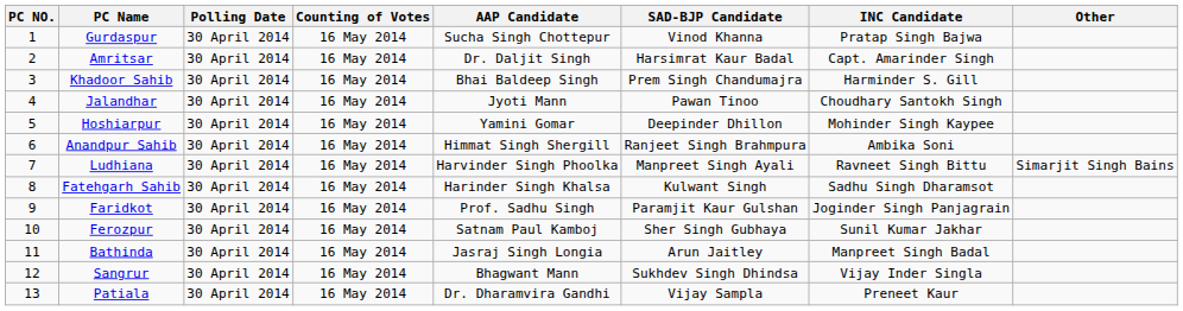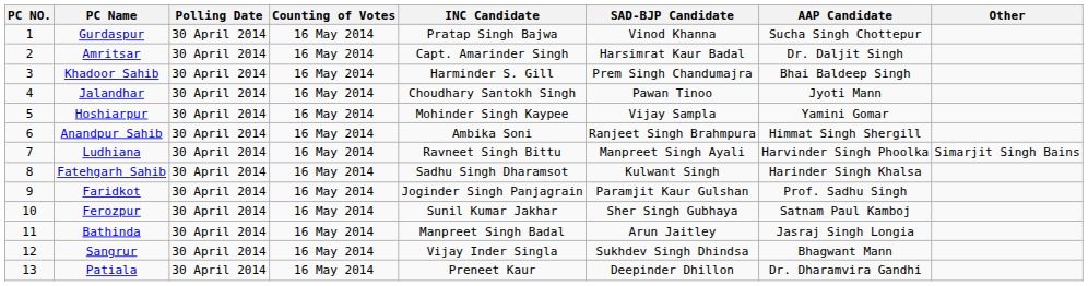columns swapped: INC Candidate <-> AAP Candidate
Hoshiarpur | SAD-BJP Candidate: Deepinder Dhillon -> Vijay Sampla
Patiala | SAD-BJP Candidate: Vijay Sampla -> Deepinder Dhillon
